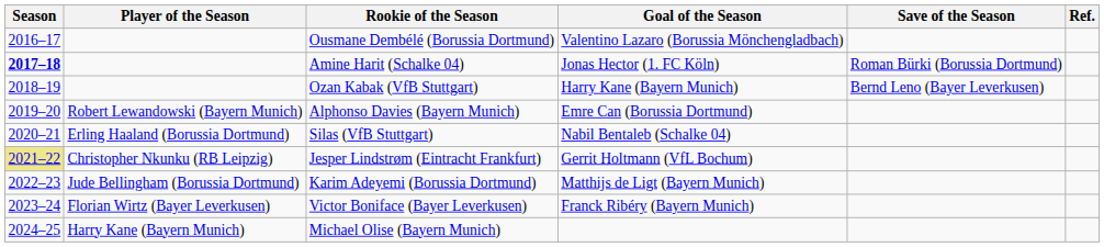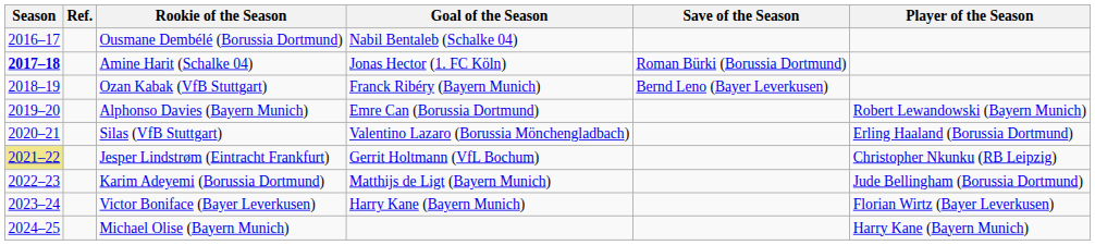columns swapped: Player of the Season <-> Ref.
Ousmane Dembélé (Borussia Dortmund) | Goal of the Season: Valentino Lazaro (Borussia Mönchengladbach) -> Nabil Bentaleb (Schalke 04)
Ozan Kabak (VfB Stuttgart) | Goal of the Season: Harry Kane (Bayern Munich) -> Franck Ribéry (Bayern Munich)
Silas (VfB Stuttgart) | Goal of the Season: Nabil Bentaleb (Schalke 04) -> Valentino Lazaro (Borussia Mönchengladbach)
Victor Boniface (Bayer Leverkusen) | Goal of the Season: Franck Ribéry (Bayern Munich) -> Harry Kane (Bayern Munich)
